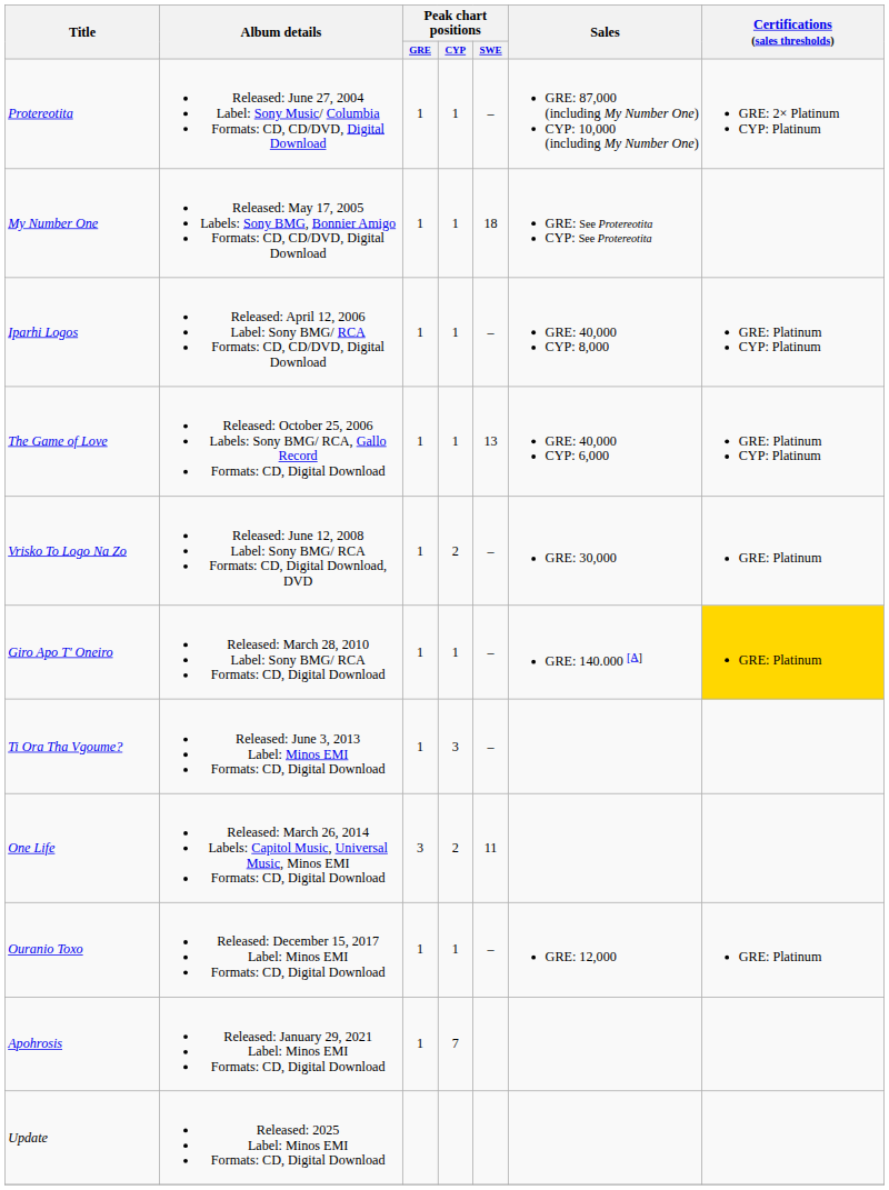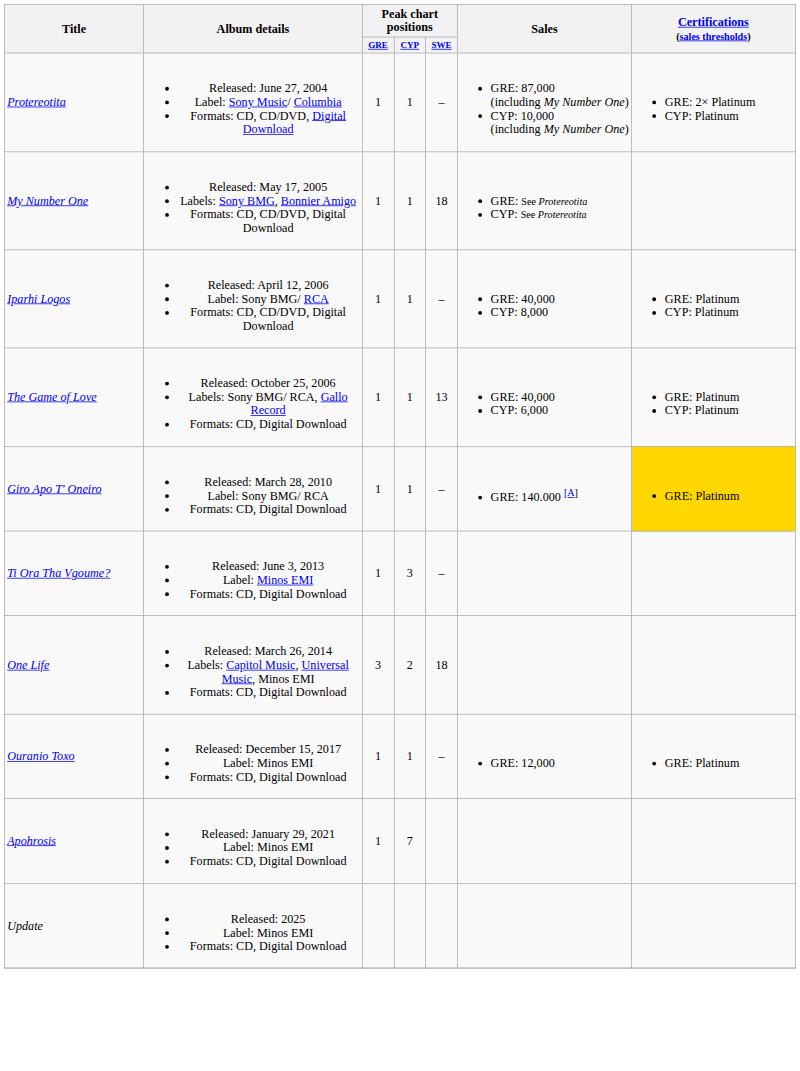- row: Vrisko To Logo Na Zo | Released: June 12, 2008 Label: Sony BMG/ RCA Formats: CD, Digital Download, DVD | 1 | 2 | – | GRE: 30,000 | GRE: Platinum
One Life | Peak chart positions / SWE: 11 -> 18
